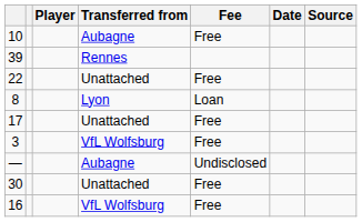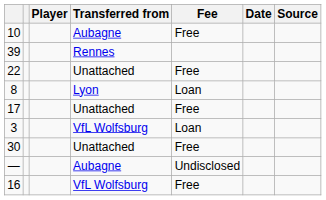3 | Fee: Free -> Loan
rows swapped: 30 <-> —
